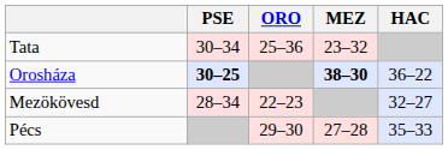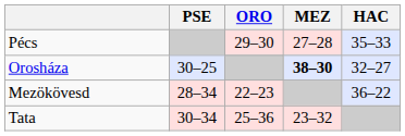rows swapped: Pécs <-> Tata
Orosháza | PSE: bold -> normal
Orosháza | HAC: 36–22 -> 32–27
Mezökövesd | HAC: 32–27 -> 36–22
